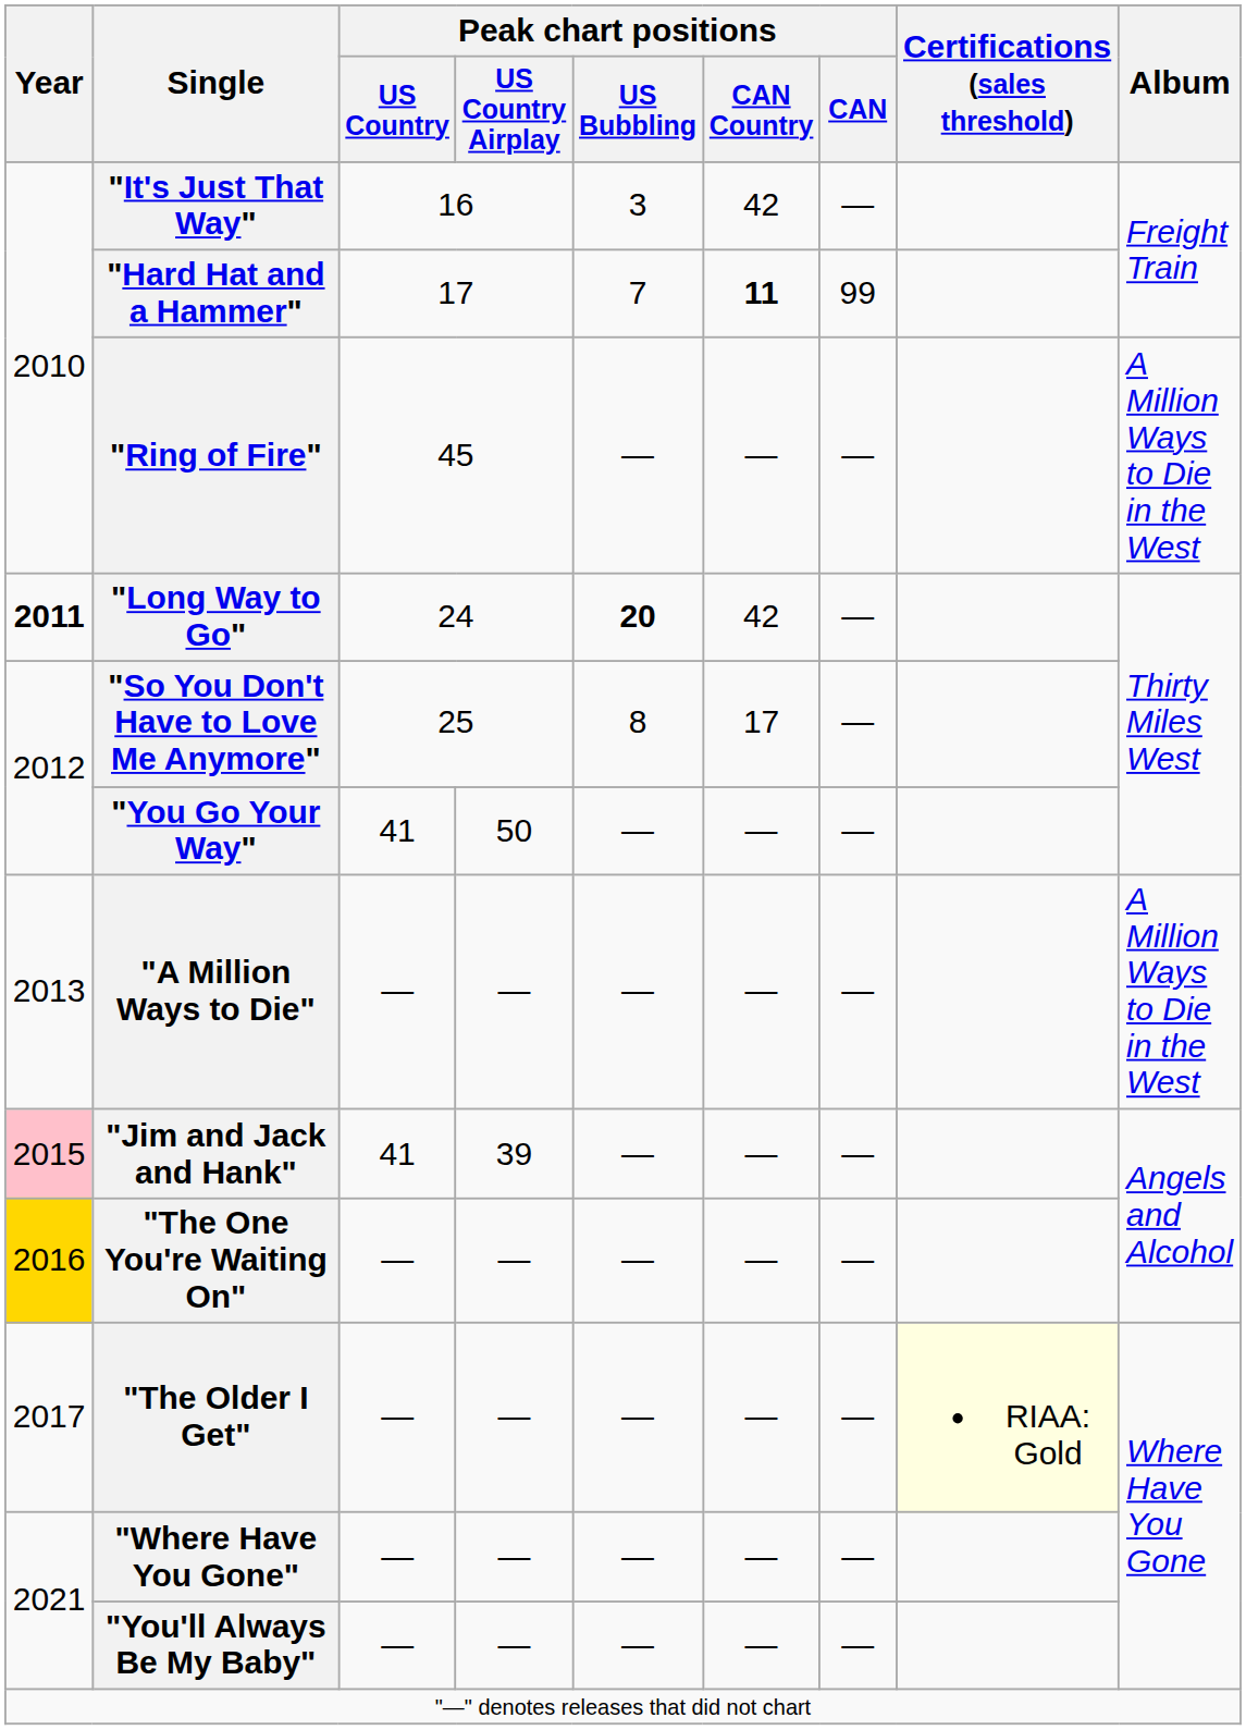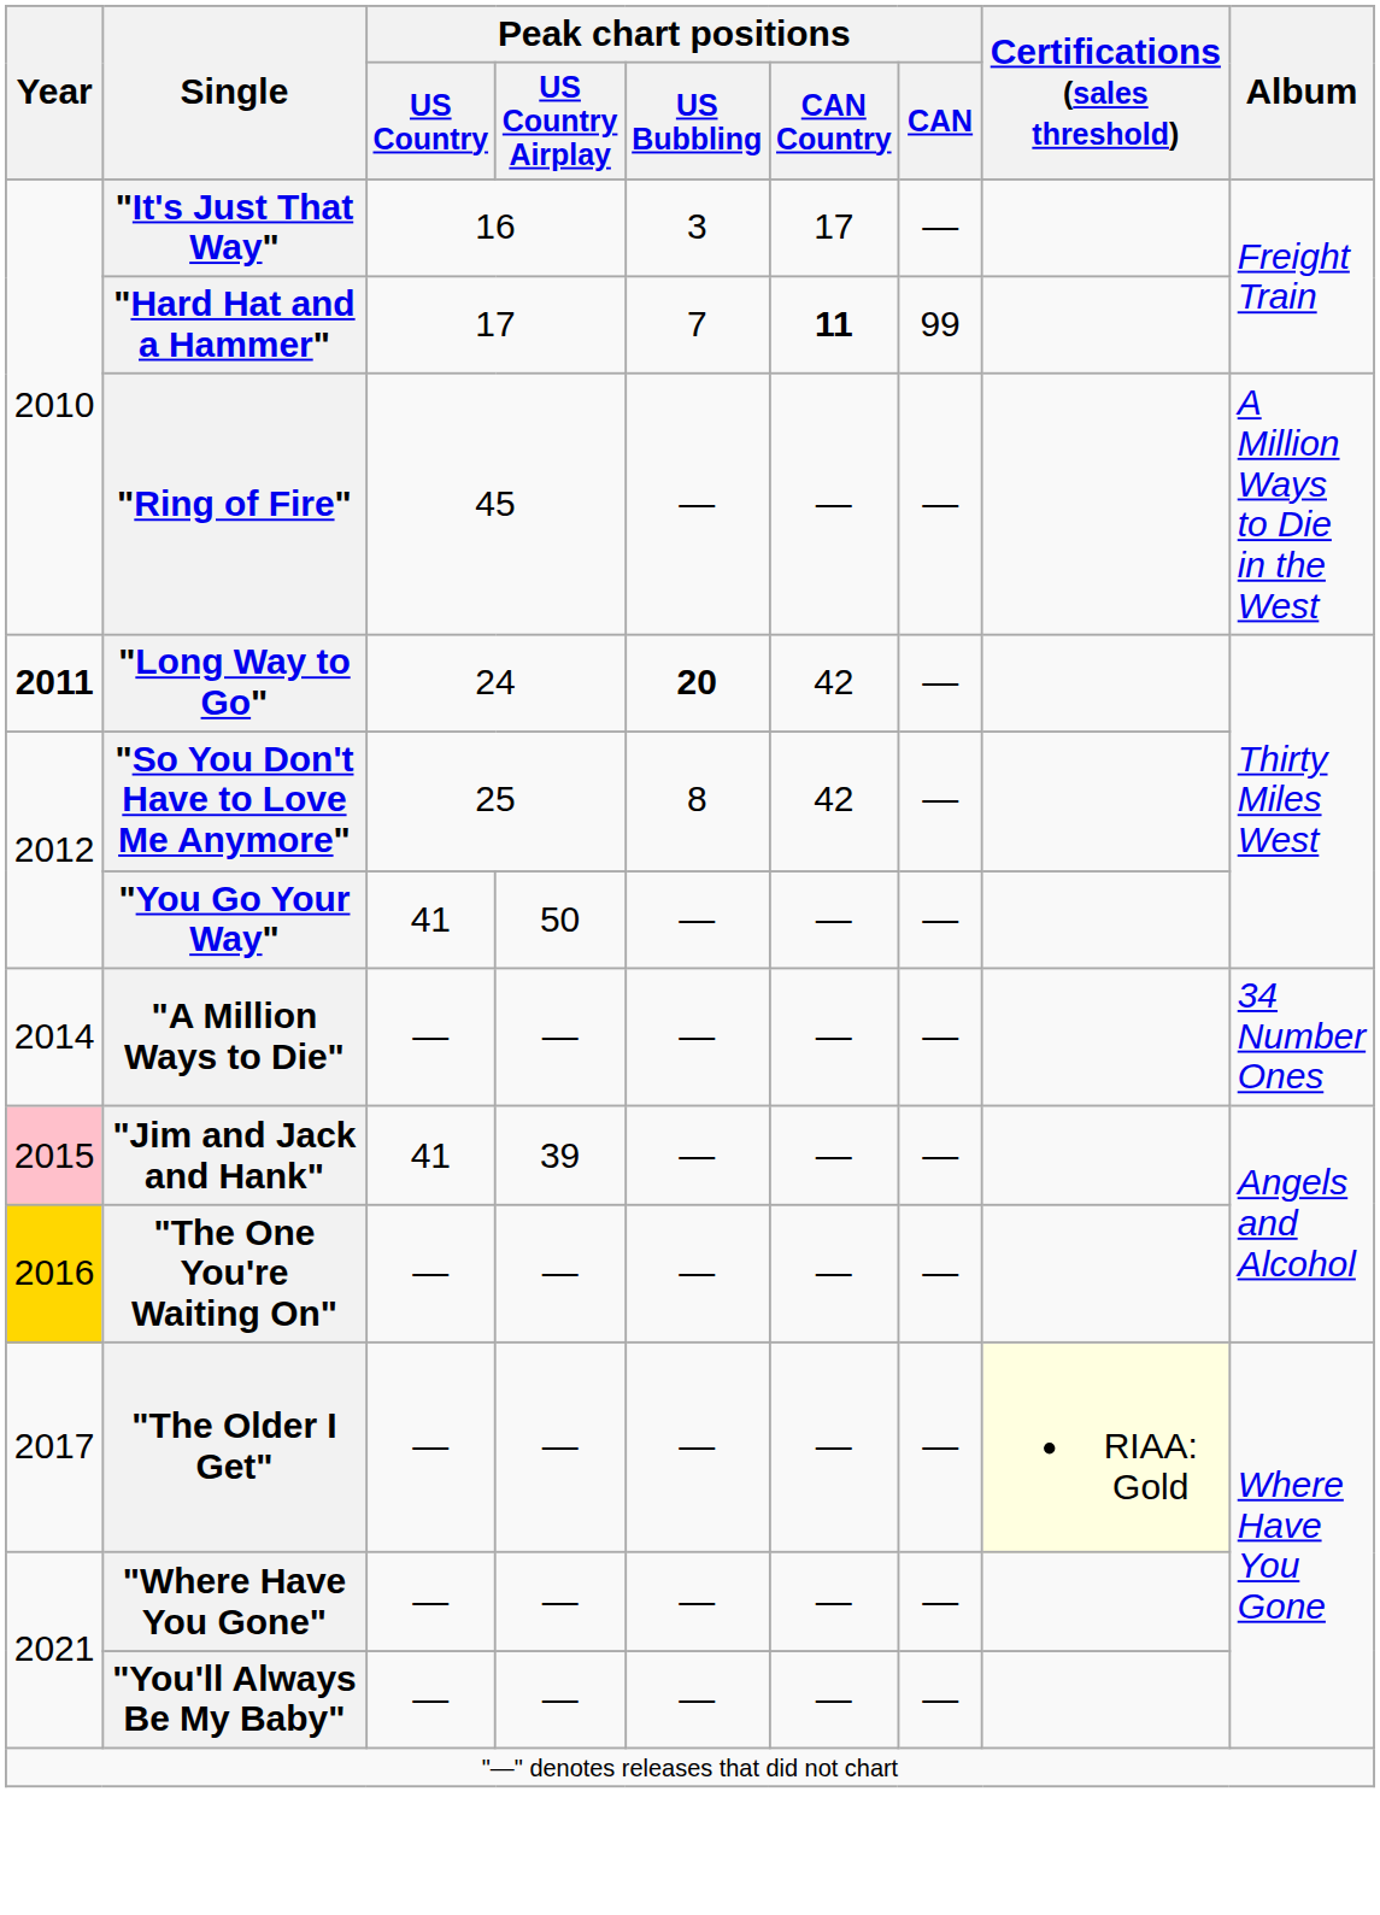"It's Just That Way" | Peak chart positions / CAN Country: 42 -> 17
"So You Don't Have to Love Me Anymore" | Peak chart positions / CAN Country: 17 -> 42
"A Million Ways to Die" | Year: 2013 -> 2014
"A Million Ways to Die" | Album: A Million Ways to Die in the West -> 34 Number Ones
